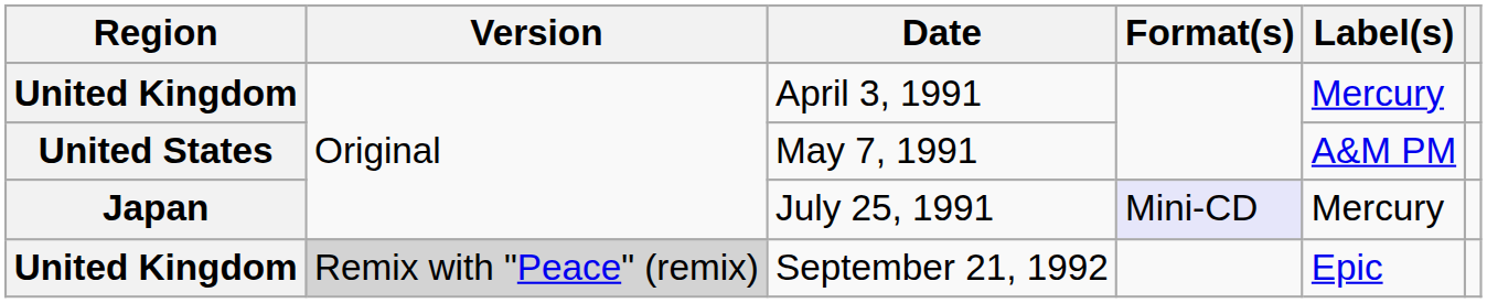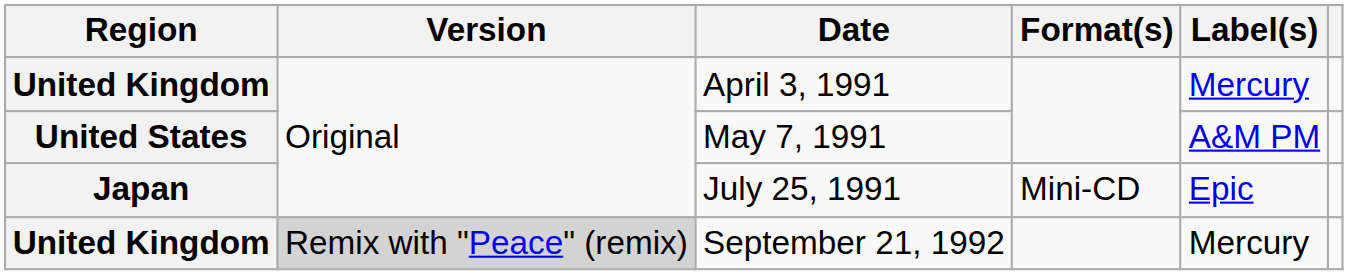July 25, 1991 | Format(s): lavender background -> no background
July 25, 1991 | Label(s): Mercury -> Epic
September 21, 1992 | Label(s): Epic -> Mercury
